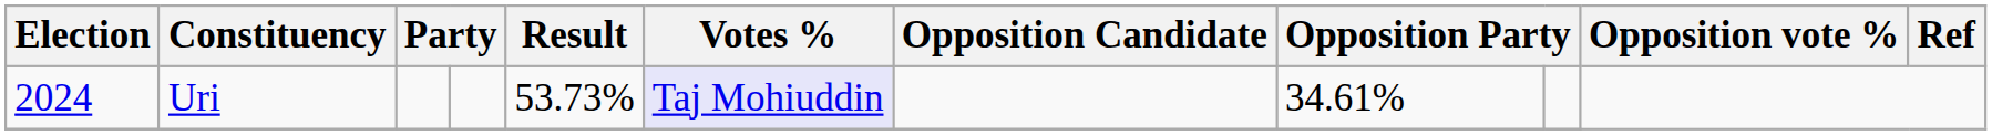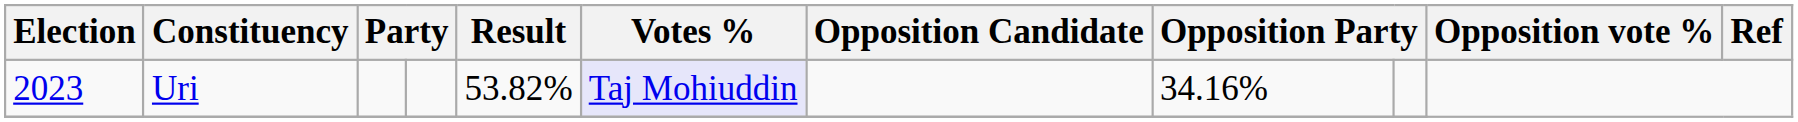Uri | Election: 2024 -> 2023
Uri | Result: 53.73% -> 53.82%
Uri | column 8: 34.61% -> 34.16%
